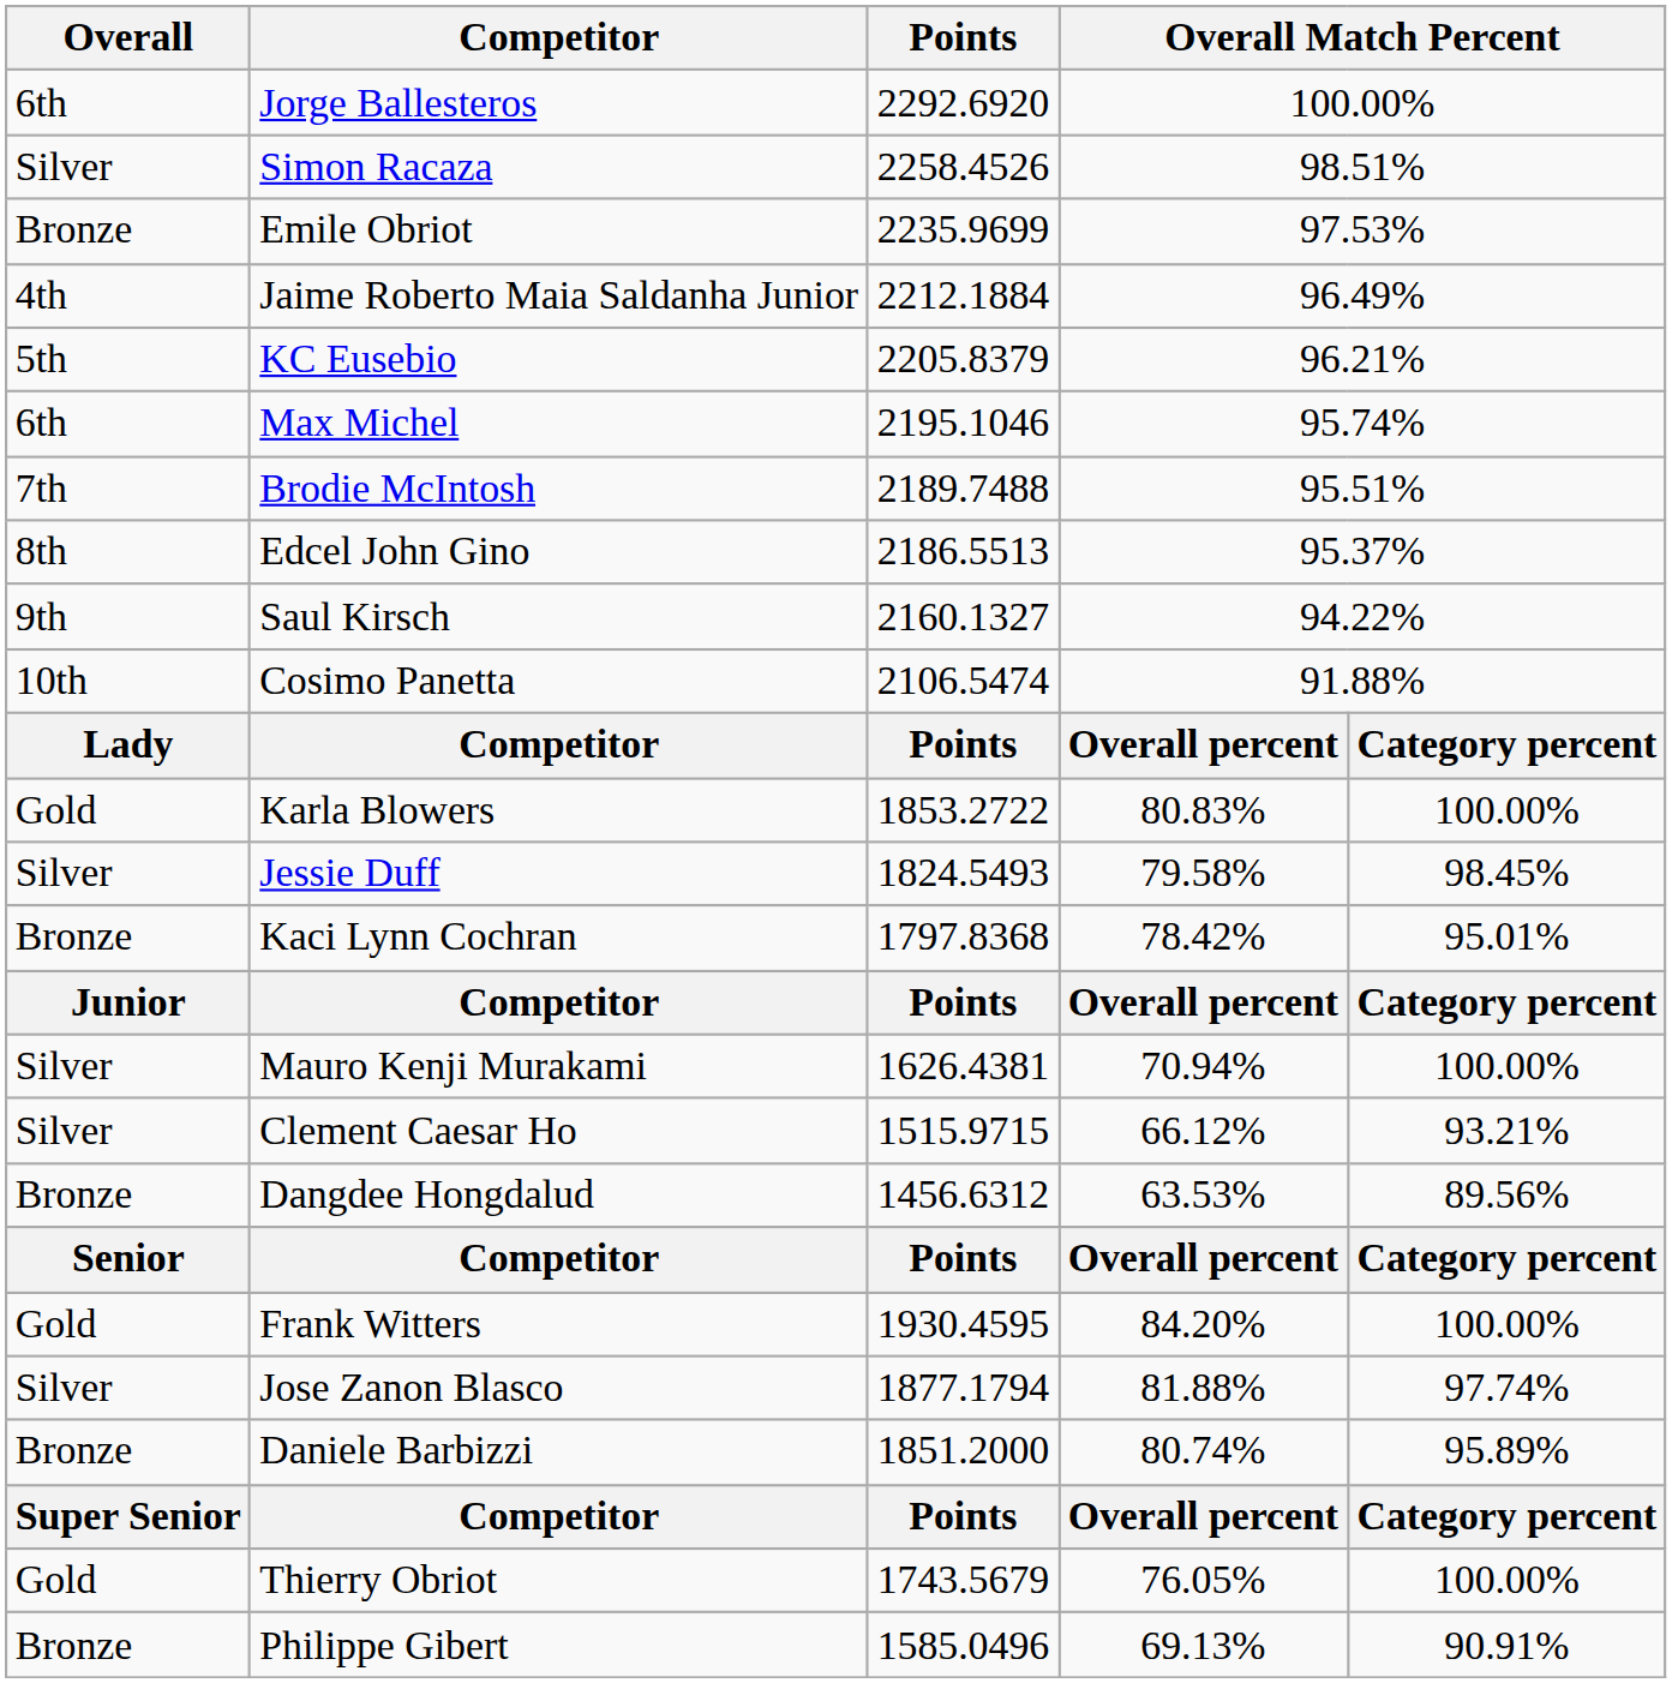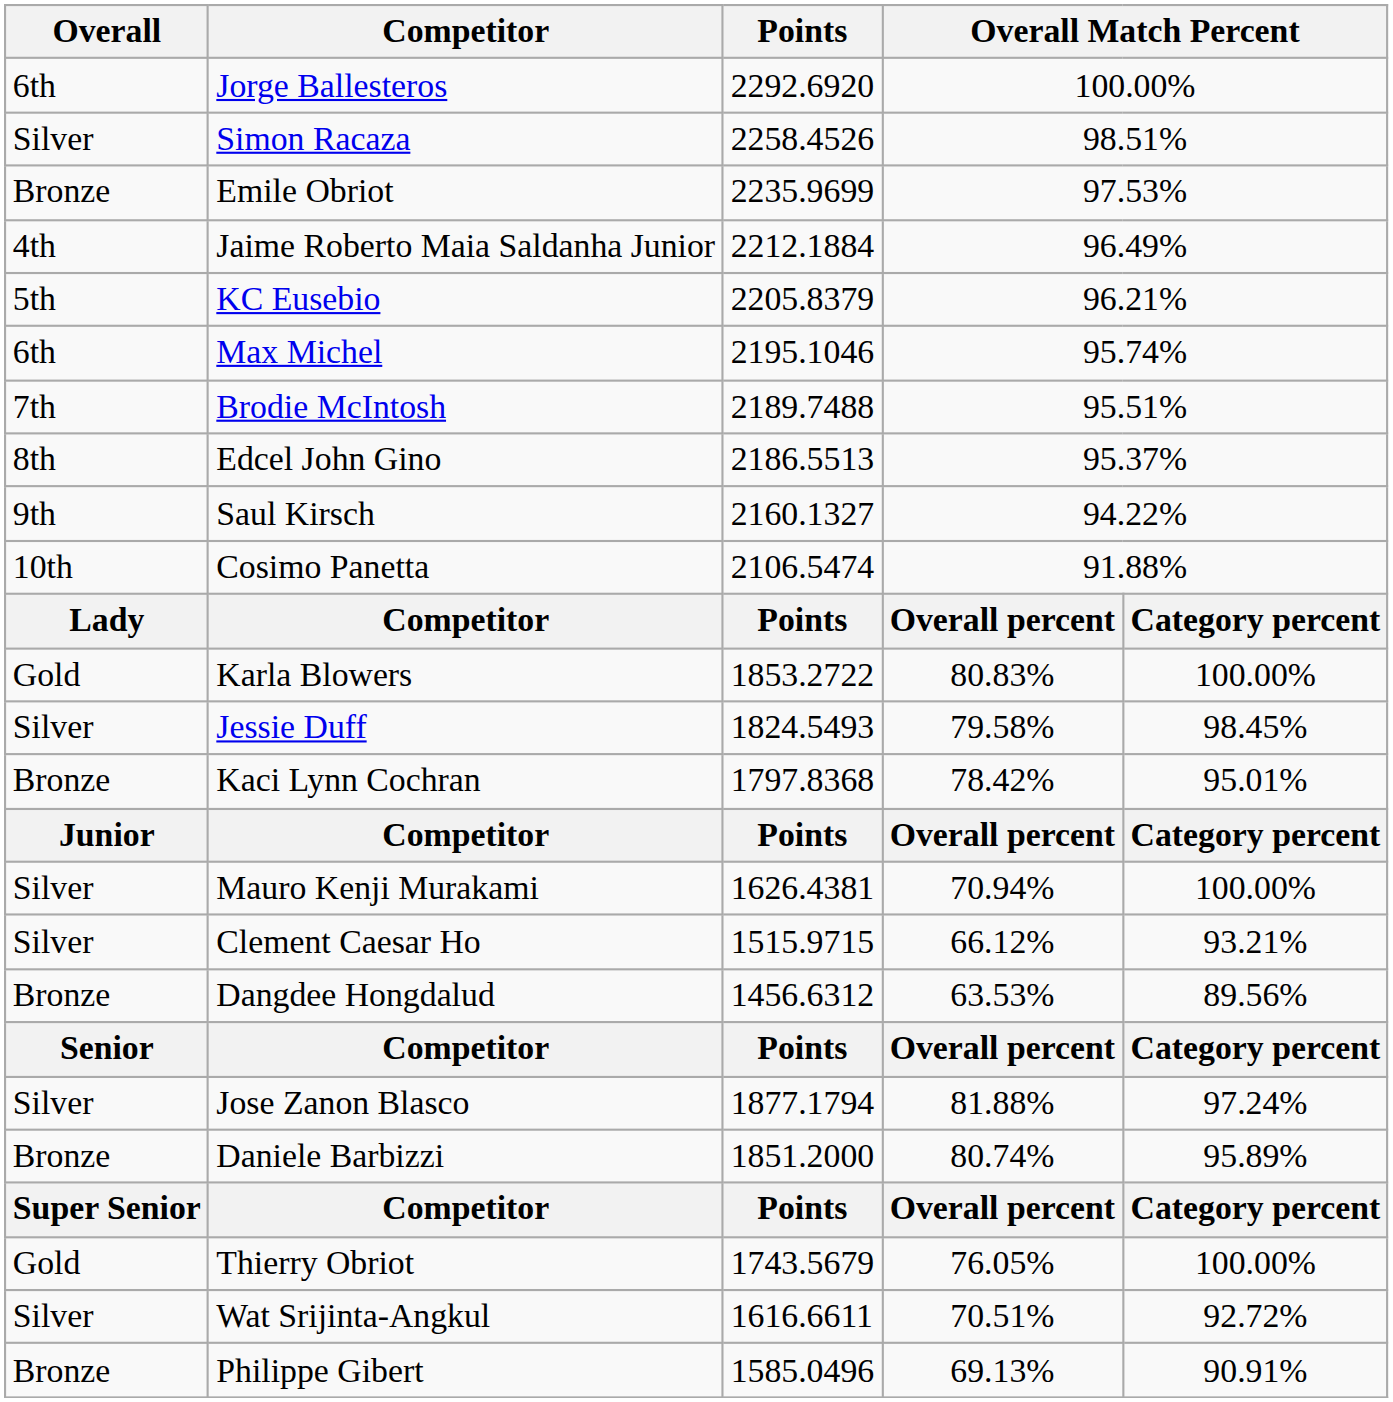- row: Gold | Frank Witters | 1930.4595 | 84.20% | 100.00%
Jose Zanon Blasco | column 5: 97.74% -> 97.24%
+ row: Silver | Wat Srijinta-Angkul | 1616.6611 | 70.51% | 92.72%
